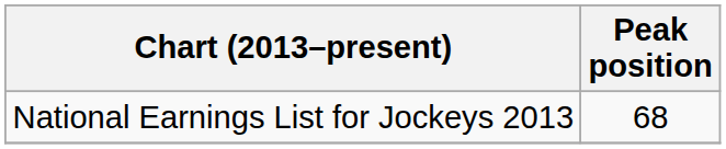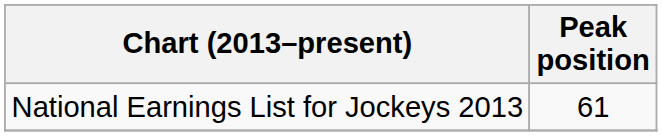National Earnings List for Jockeys 2013 | Peak position: 68 -> 61
